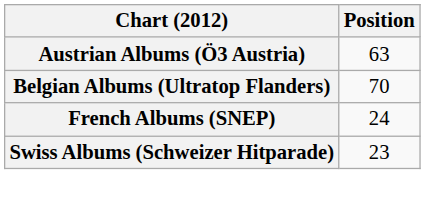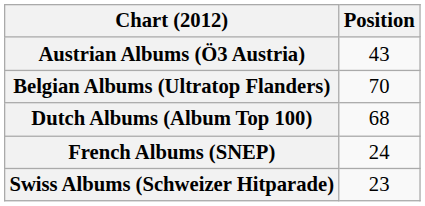Austrian Albums (Ö3 Austria) | Position: 63 -> 43
+ row: Dutch Albums (Album Top 100) | 68
